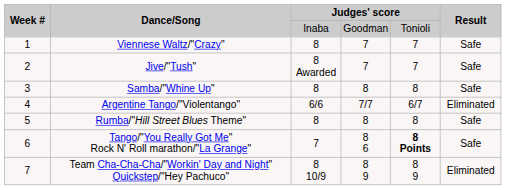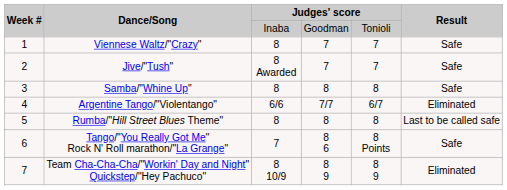Rumba/"Hill Street Blues Theme" | Result: Safe -> Last to be called safe
Tango/"You Really Got Me" Rock N' Roll marathon/"La Grange" | column 5: bold -> normal
